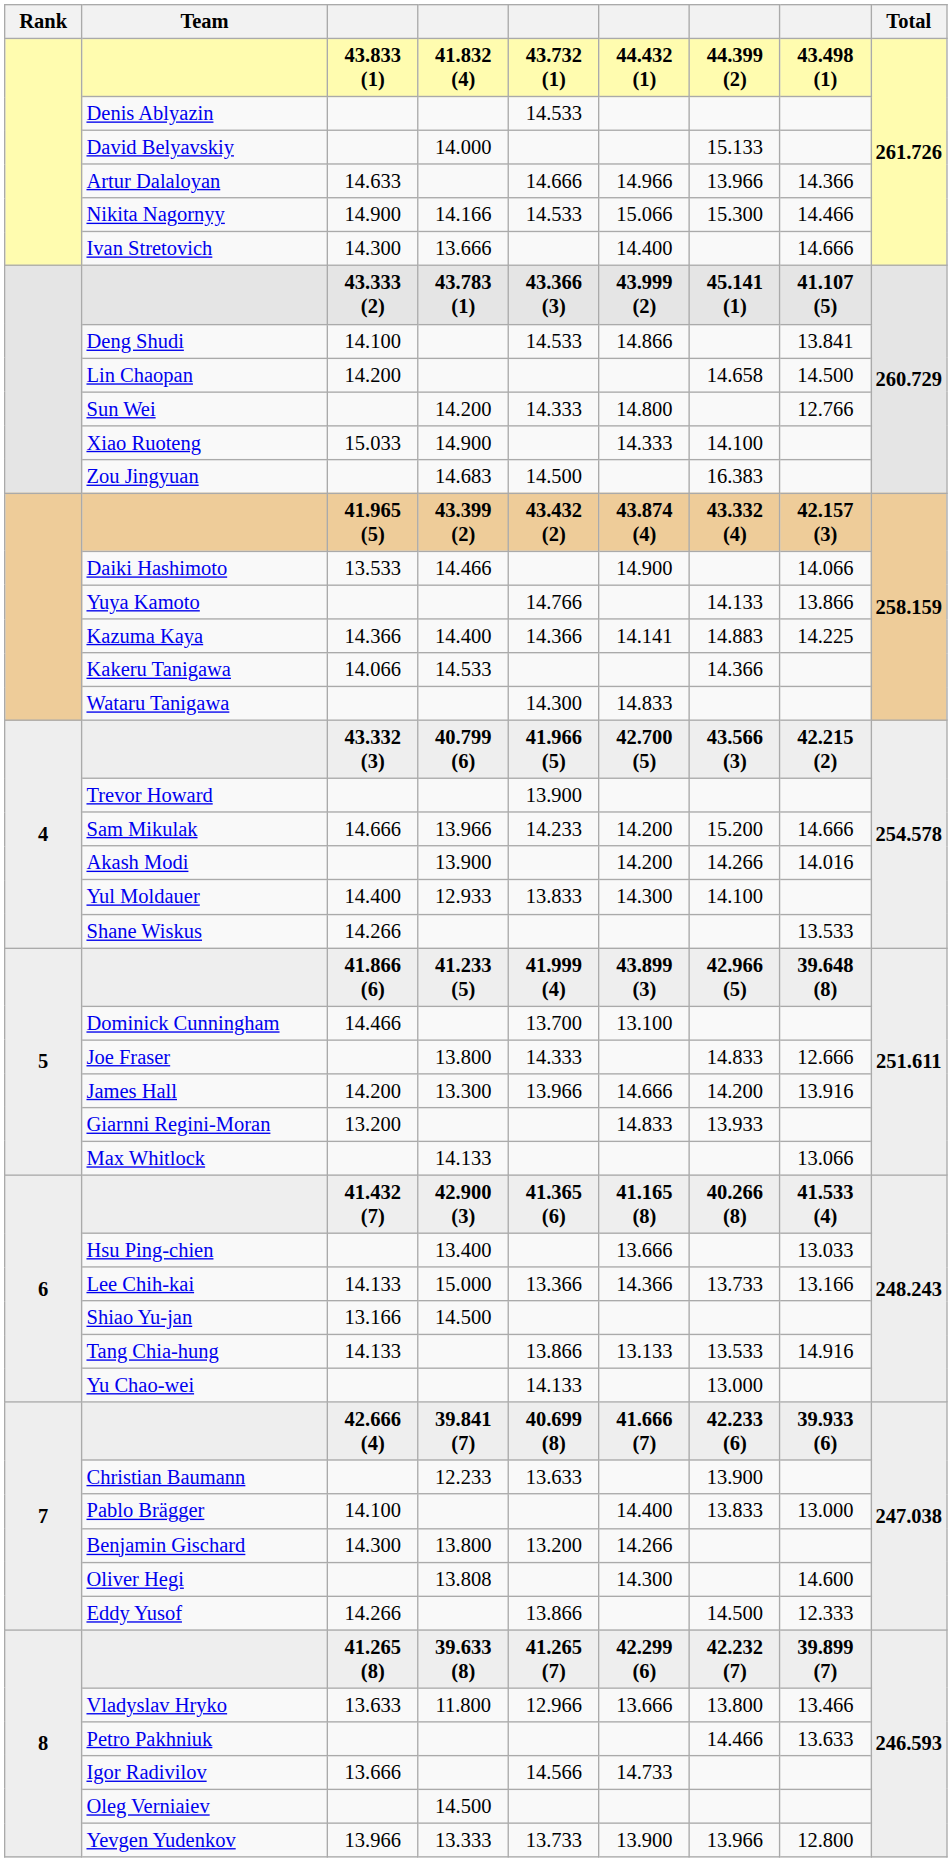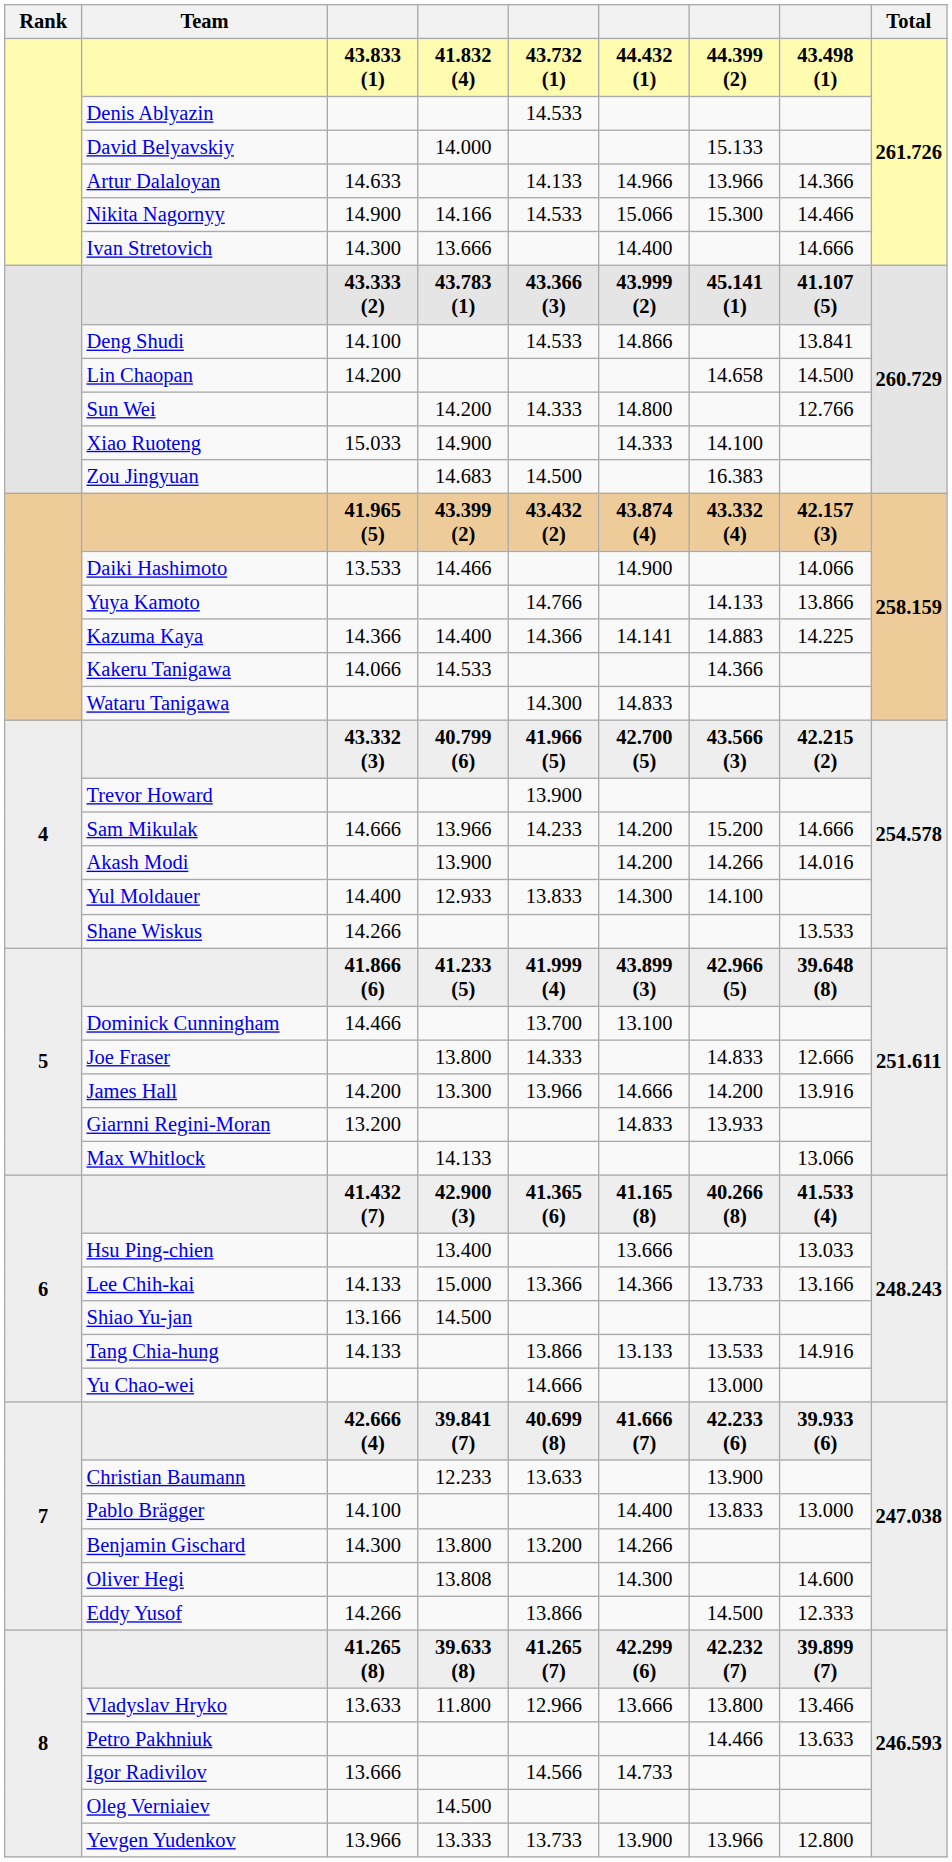Artur Dalaloyan | column 5: 14.666 -> 14.133
Yu Chao-wei | column 5: 14.133 -> 14.666
